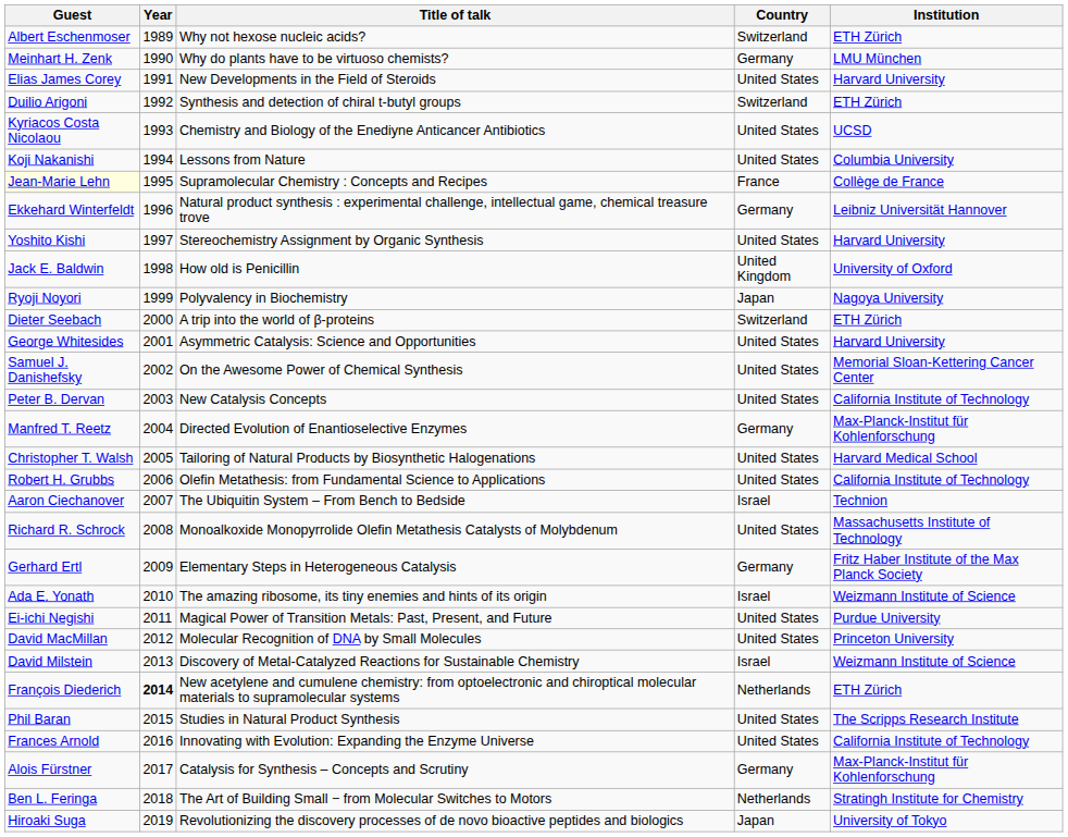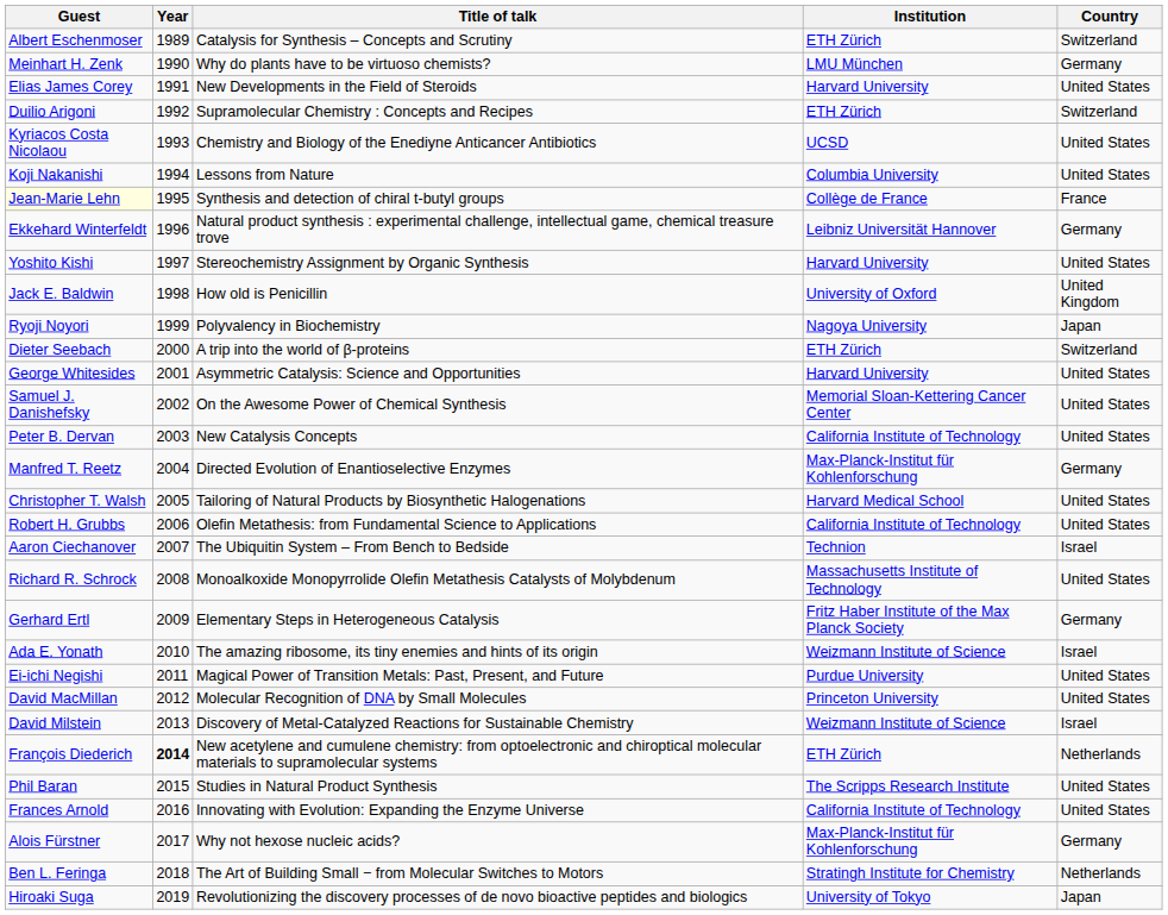columns swapped: Institution <-> Country
Albert Eschenmoser | Title of talk: Why not hexose nucleic acids? -> Catalysis for Synthesis – Concepts and Scrutiny
Duilio Arigoni | Title of talk: Synthesis and detection of chiral t-butyl groups -> Supramolecular Chemistry : Concepts and Recipes
Jean-Marie Lehn | Title of talk: Supramolecular Chemistry : Concepts and Recipes -> Synthesis and detection of chiral t-butyl groups
Alois Fürstner | Title of talk: Catalysis for Synthesis – Concepts and Scrutiny -> Why not hexose nucleic acids?
